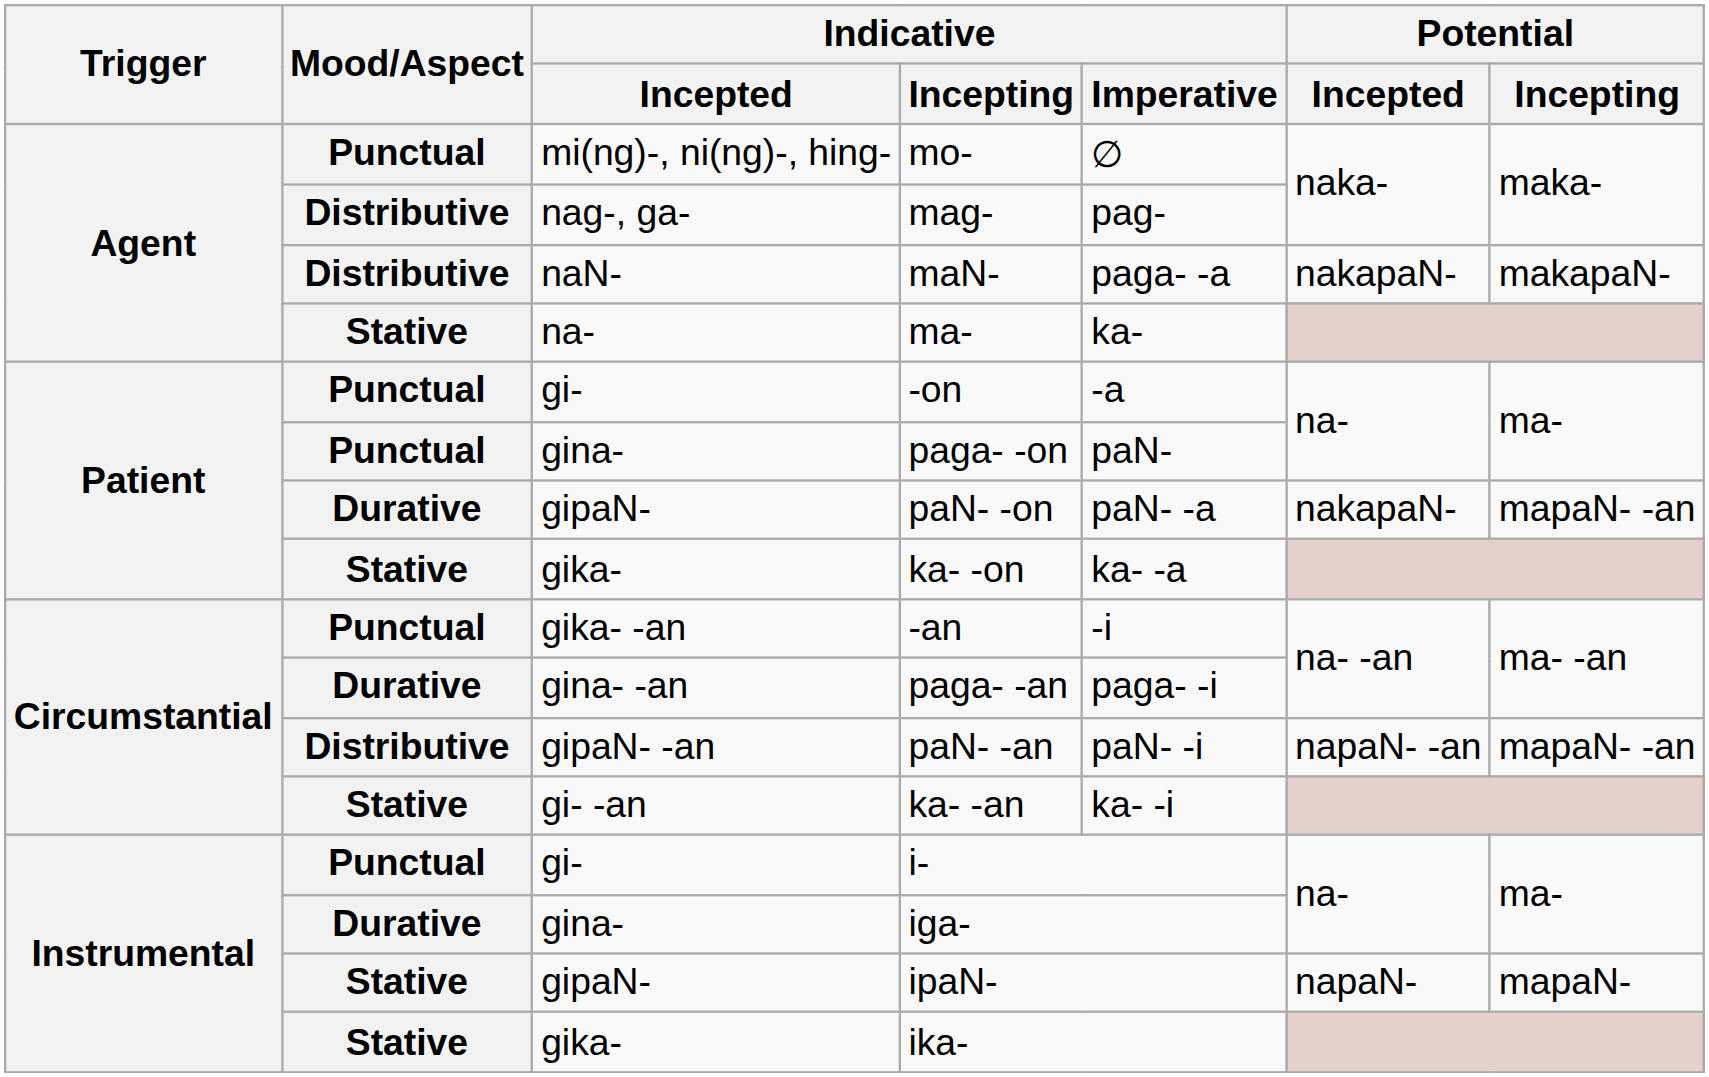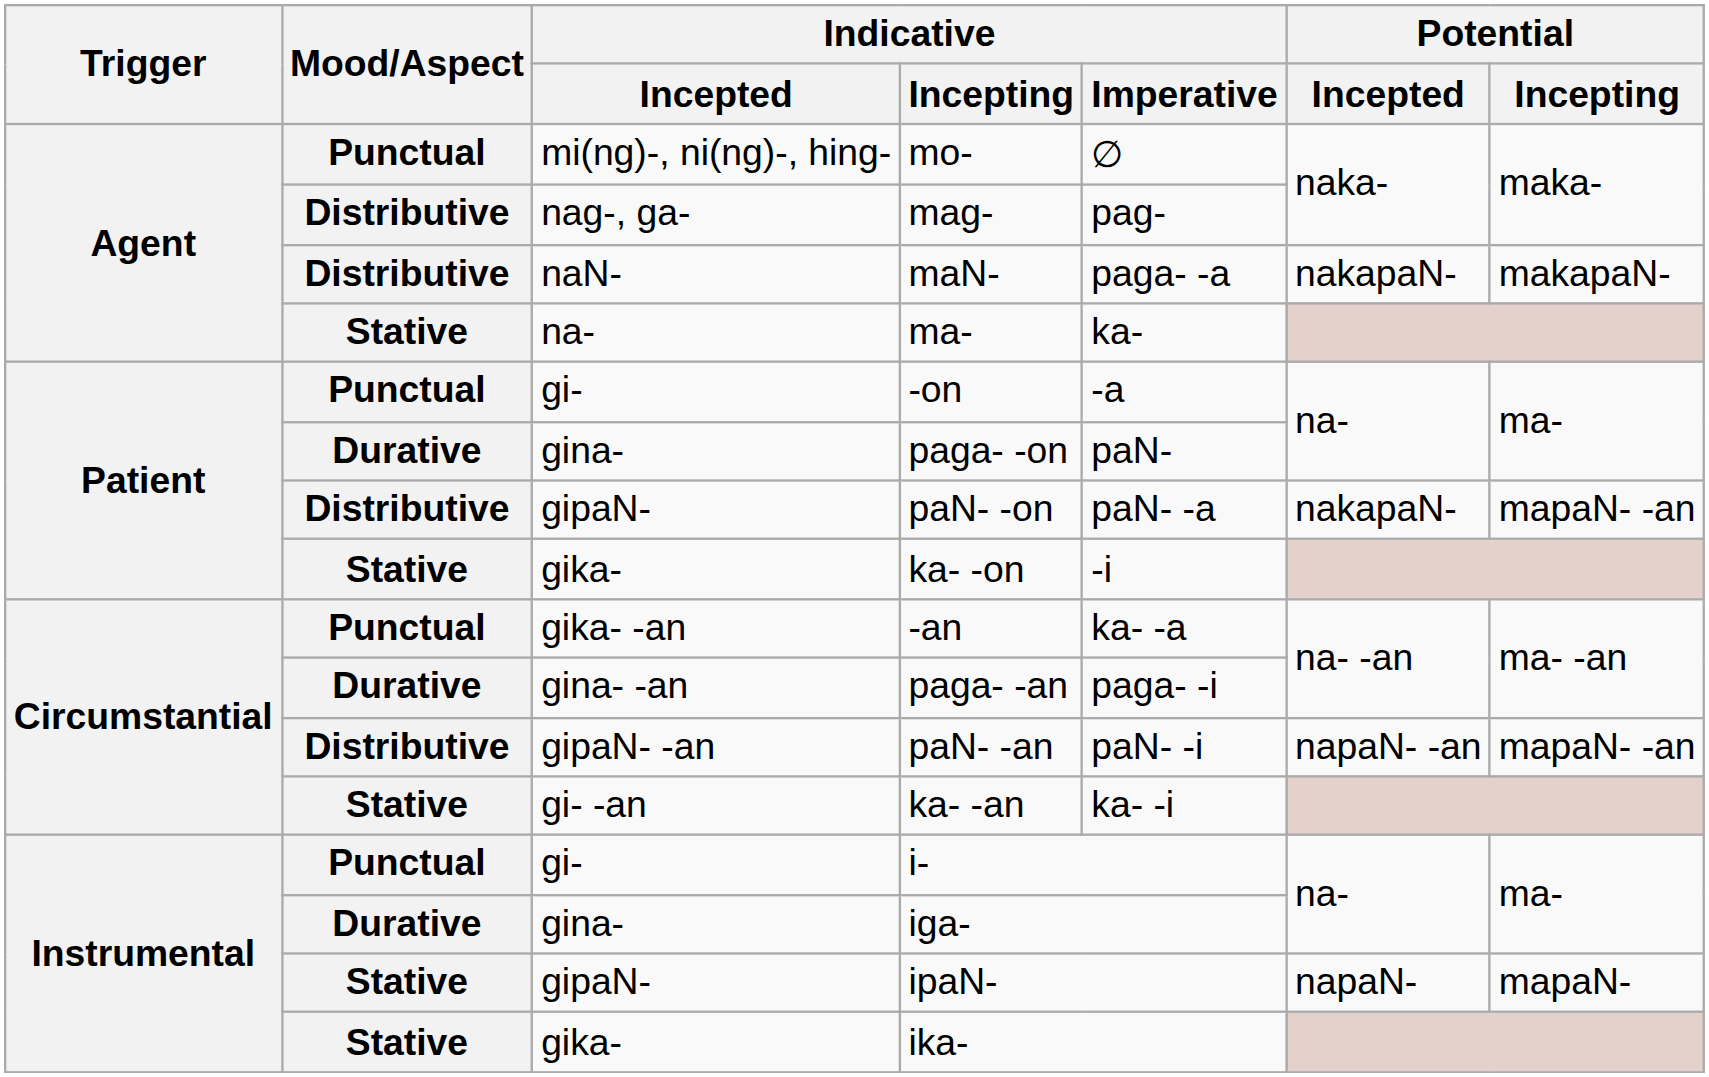paga- -on | Mood/Aspect: Punctual -> Durative
paN- -on | Mood/Aspect: Durative -> Distributive
ka- -on | Indicative / Imperative: ka- -a -> -i
-an | Indicative / Imperative: -i -> ka- -a
